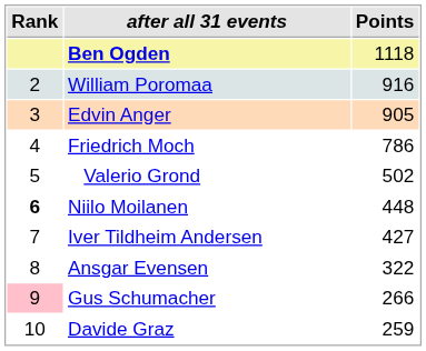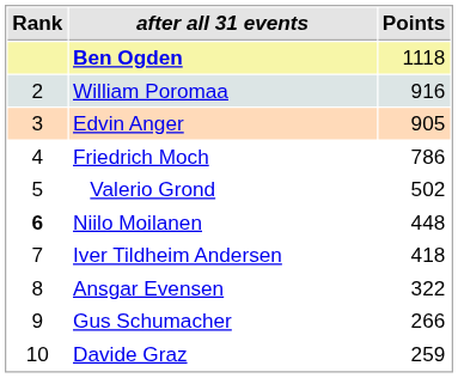Iver Tildheim Andersen | Points: 427 -> 418
Gus Schumacher | Rank: pink background -> no background
